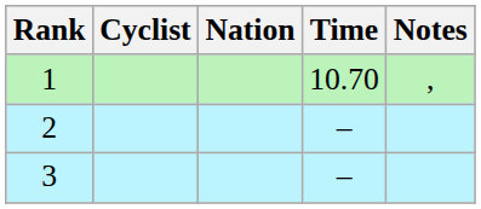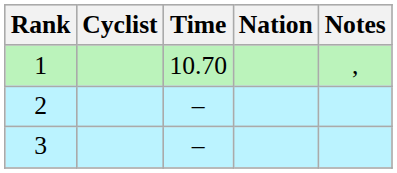columns swapped: Nation <-> Time
